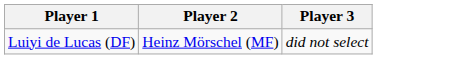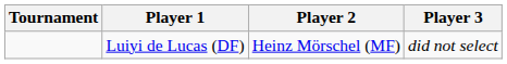+ column: Tournament
